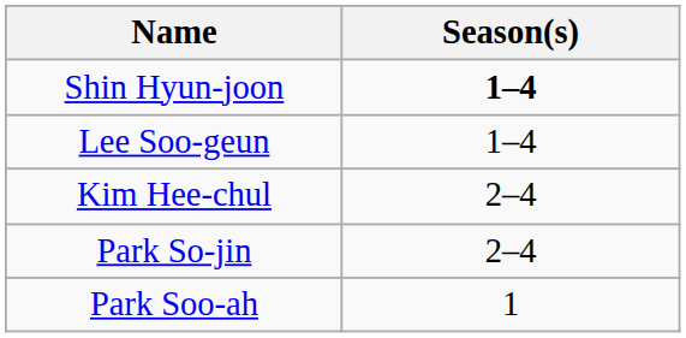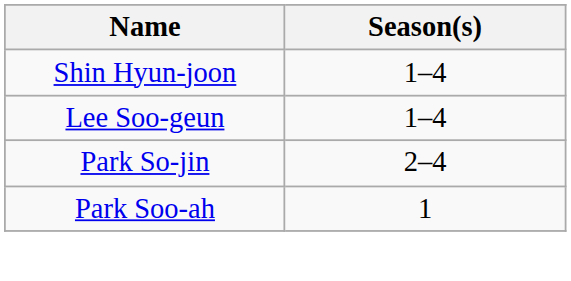Shin Hyun-joon | Season(s): bold -> normal
- row: Kim Hee-chul | 2–4
